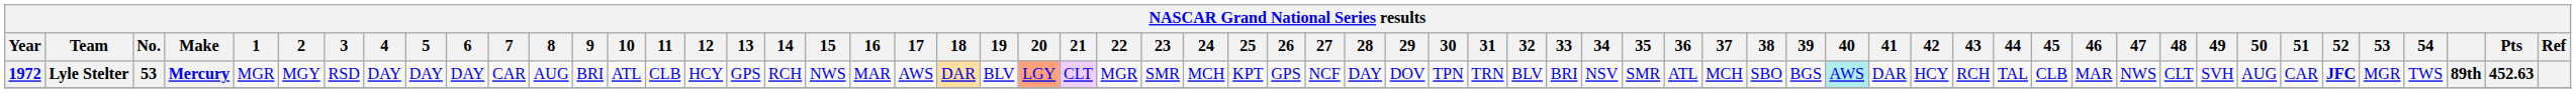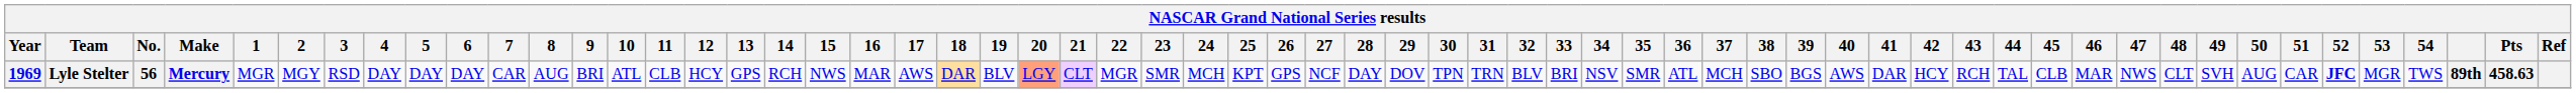Lyle Stelter | Year: 1972 -> 1969
Lyle Stelter | No.: 53 -> 56
Lyle Stelter | 40: paleturquoise background -> no background
Lyle Stelter | Pts: 452.63 -> 458.63
